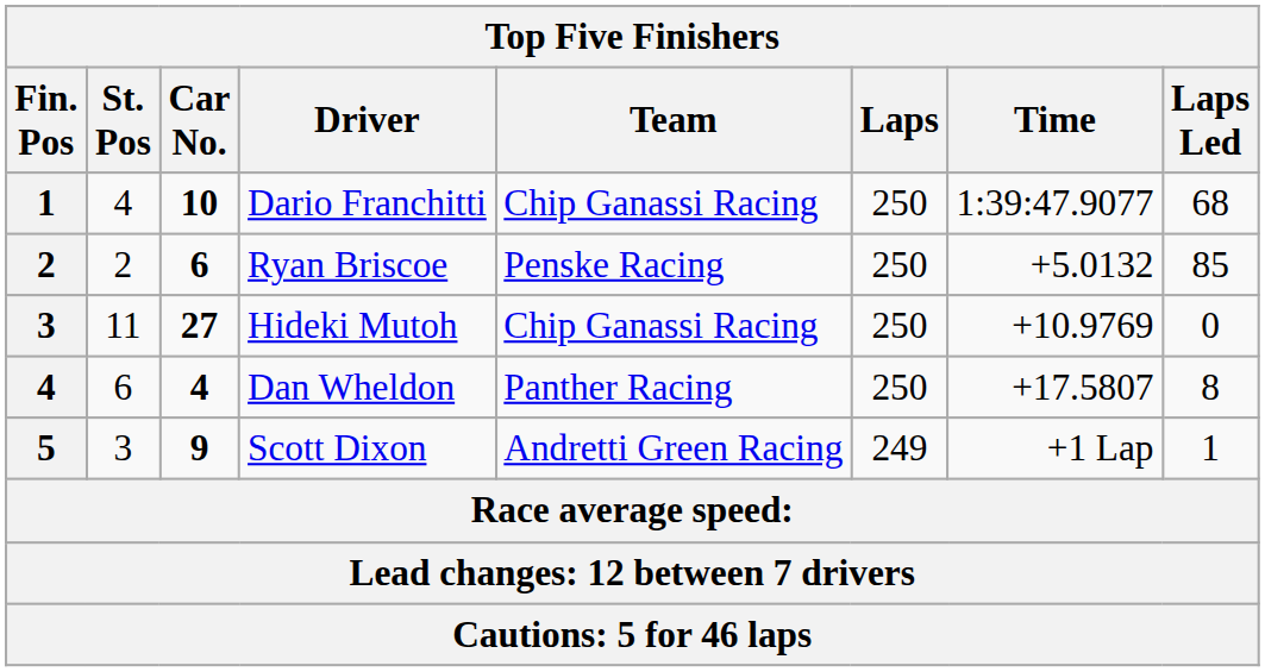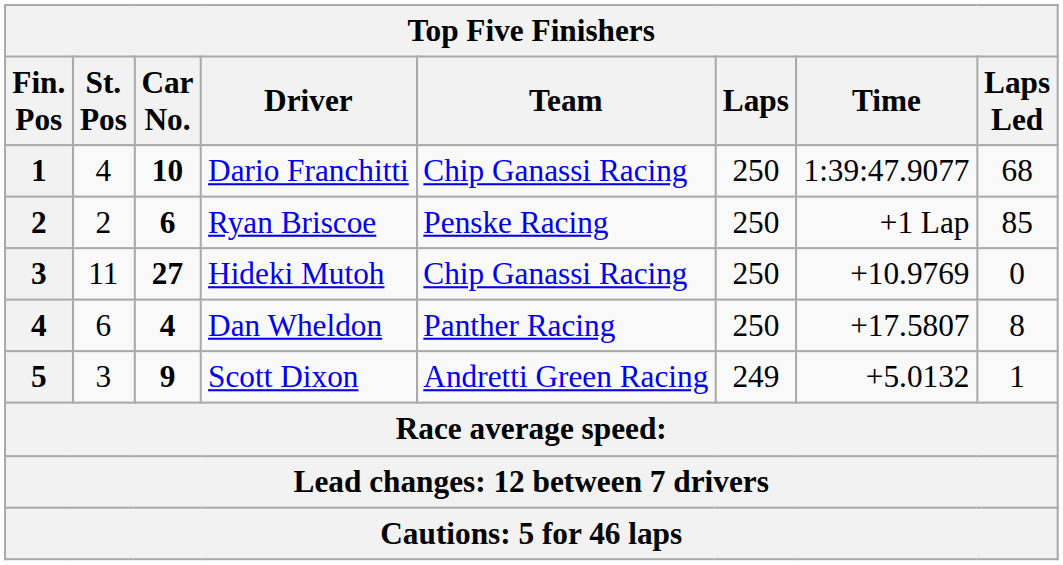Ryan Briscoe | Time: +5.0132 -> +1 Lap
Scott Dixon | Time: +1 Lap -> +5.0132
